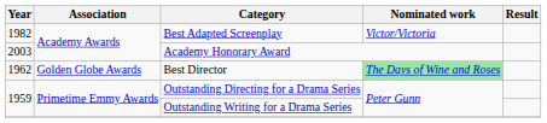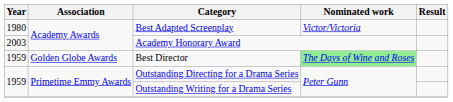Best Adapted Screenplay | Year: 1982 -> 1980
Best Director | Year: 1962 -> 1959
